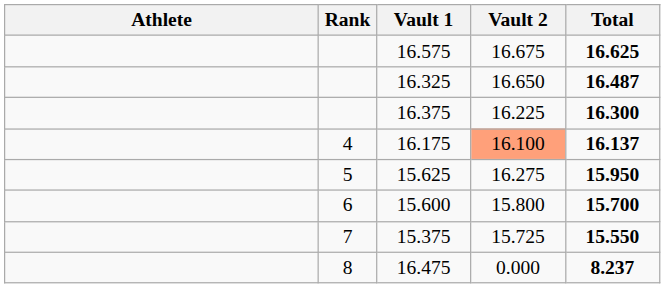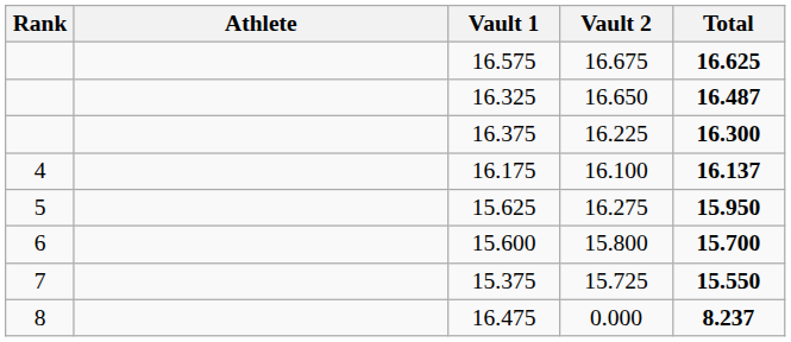columns swapped: Rank <-> Athlete
16.175 | Vault 2: lightsalmon background -> no background
